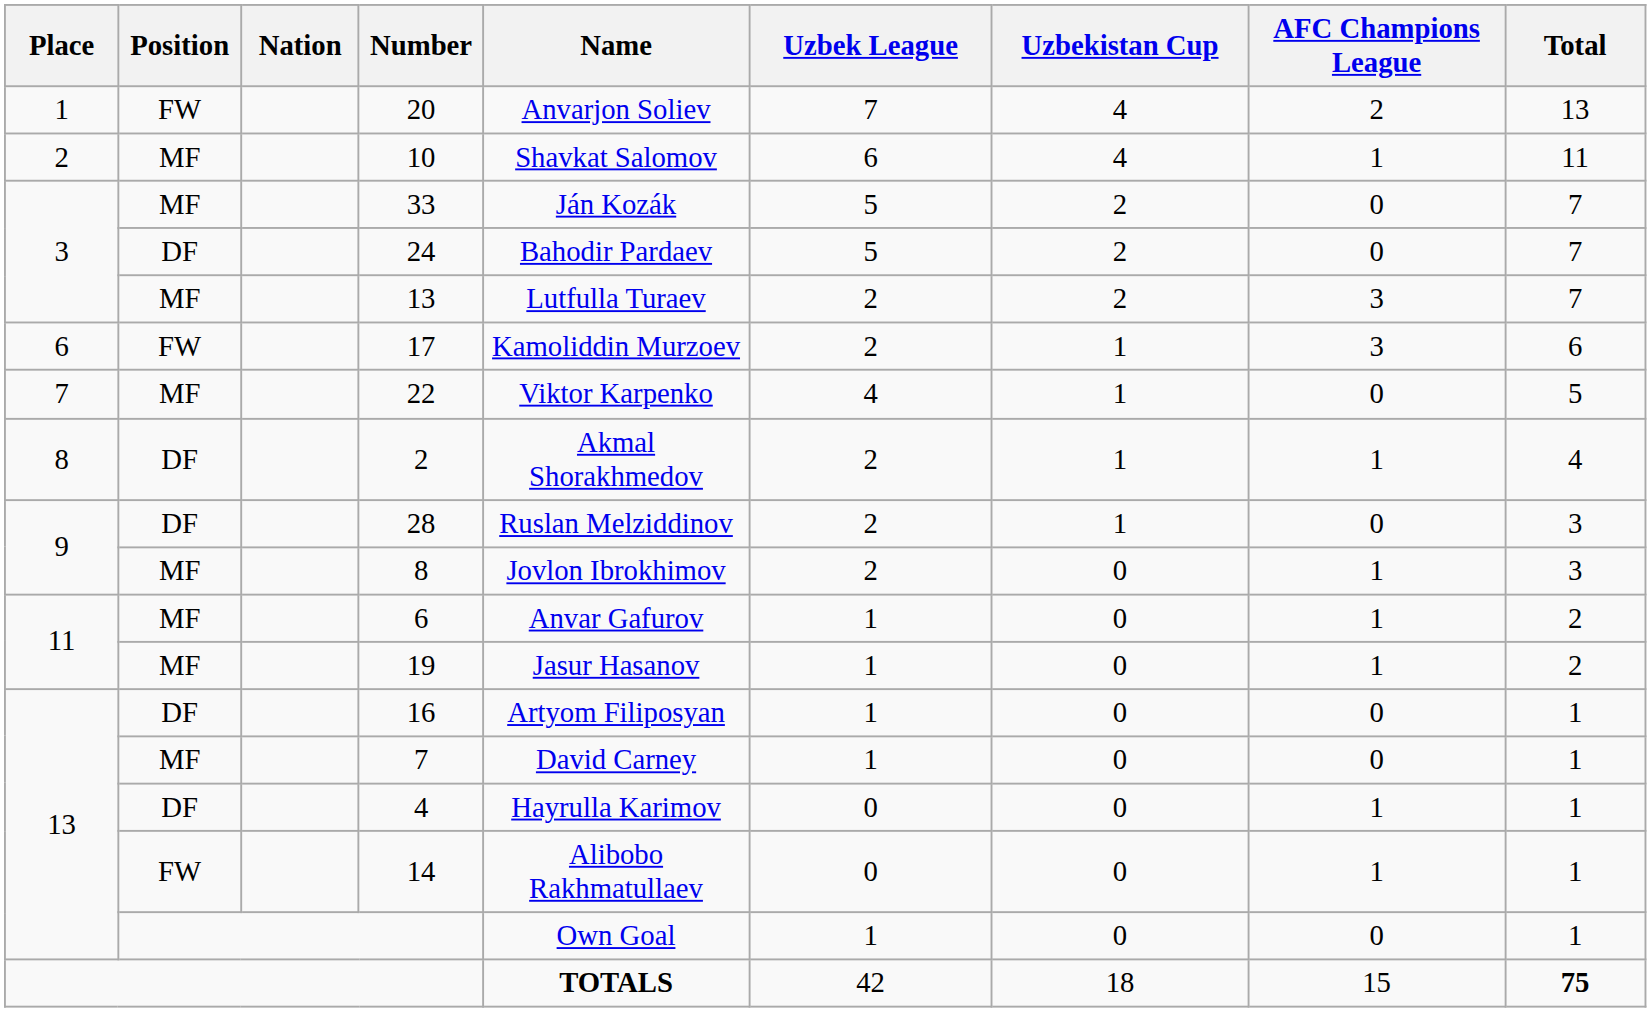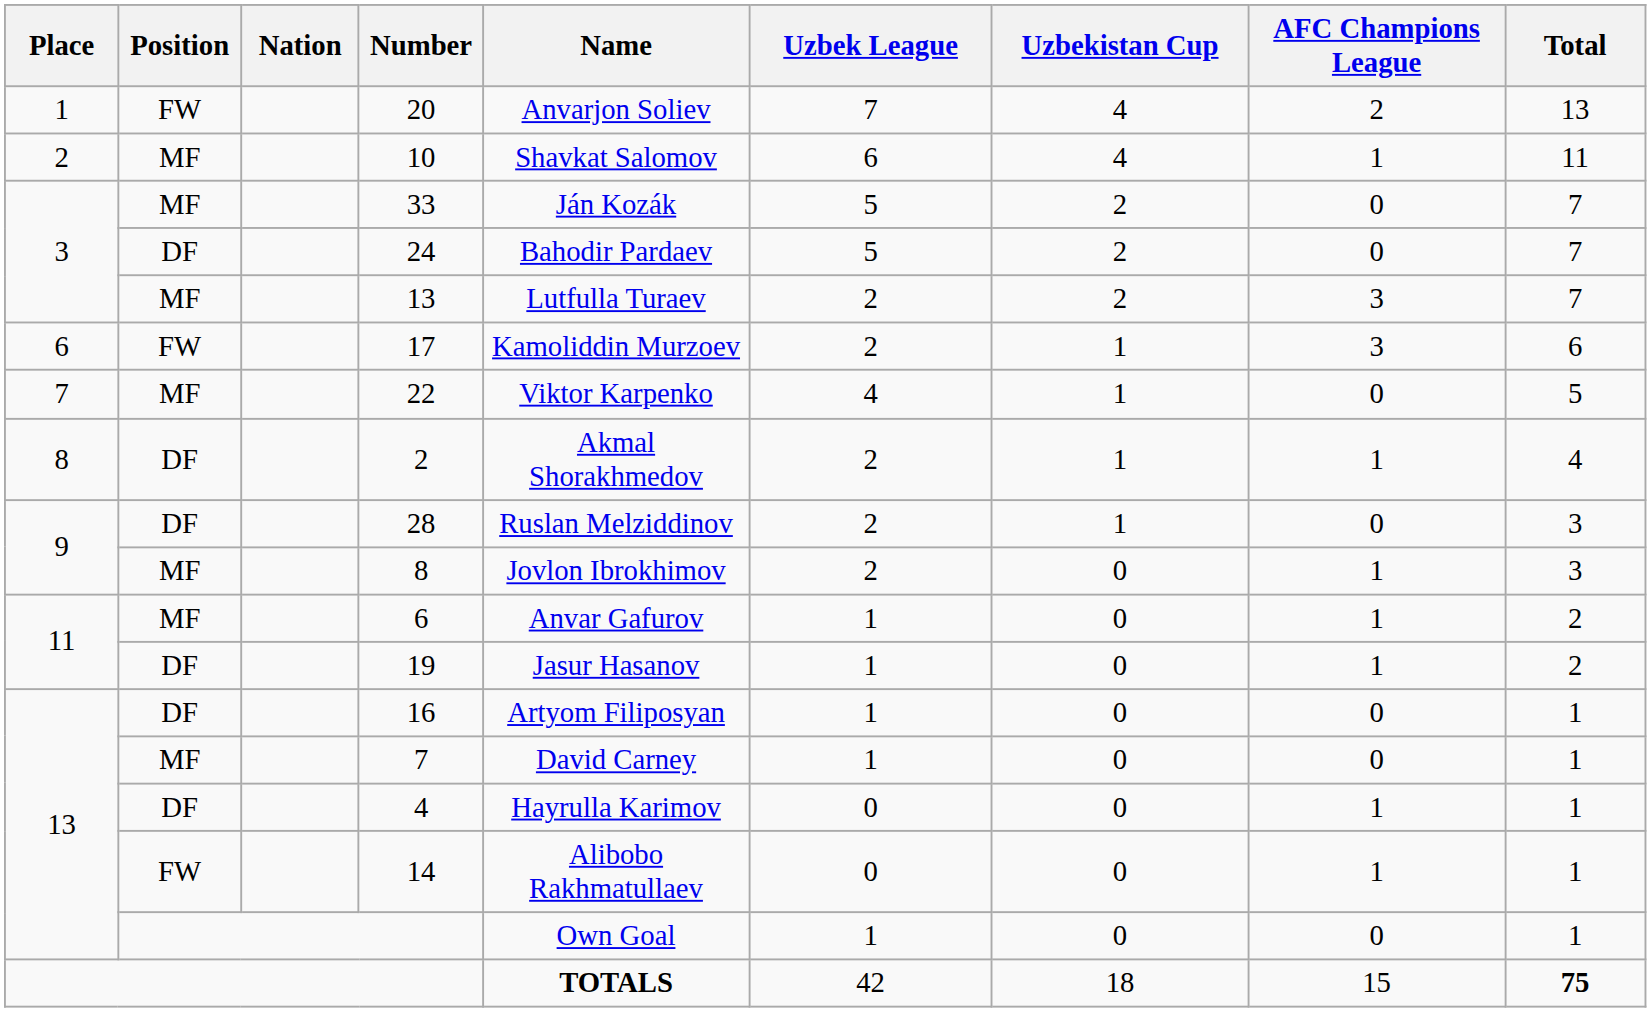19 | Position: MF -> DF
